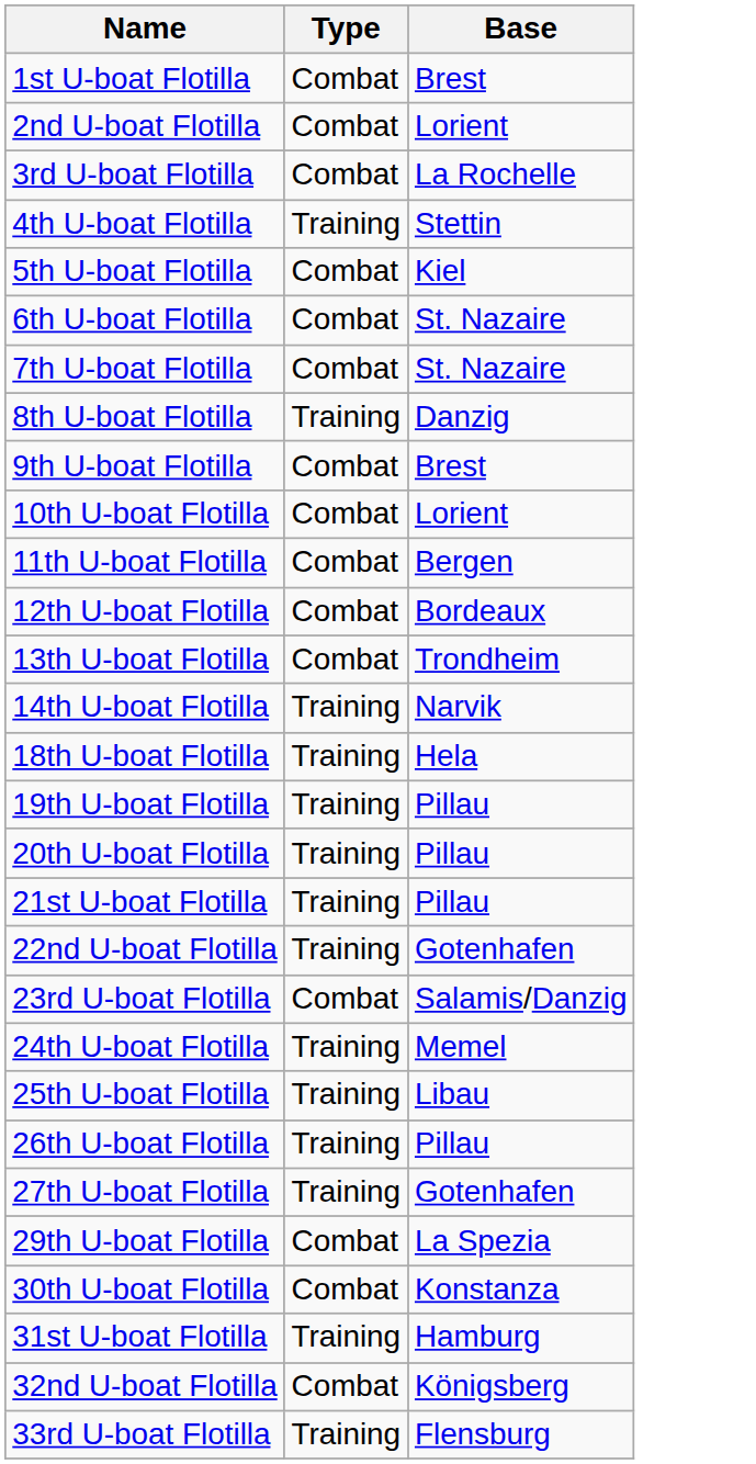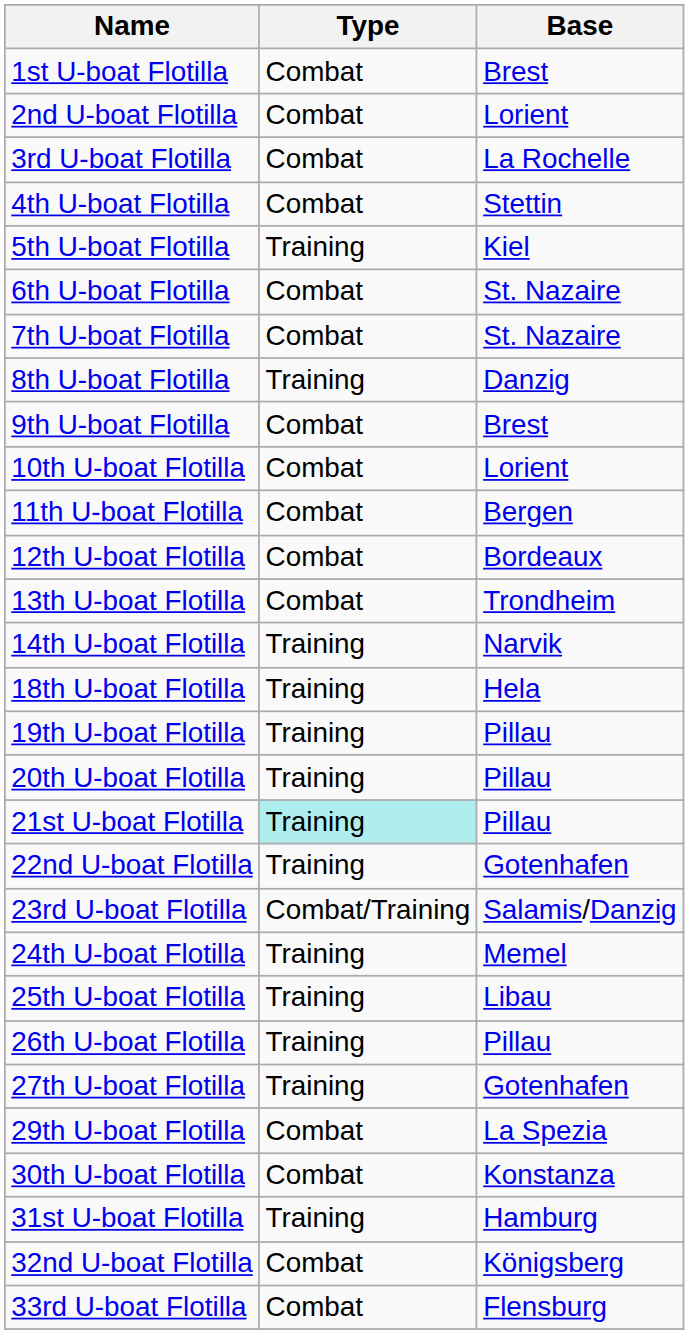4th U-boat Flotilla | Type: Training -> Combat
5th U-boat Flotilla | Type: Combat -> Training
21st U-boat Flotilla | Type: no background -> paleturquoise background
23rd U-boat Flotilla | Type: Combat -> Combat/Training
33rd U-boat Flotilla | Type: Training -> Combat
